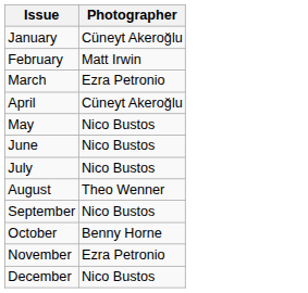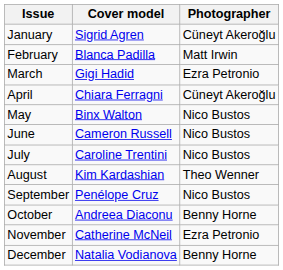+ column: Cover model | Sigrid Agren | Blanca Padilla | Gigi Hadid | Chiara Ferragni | Binx Walton | Cameron Russell | Caroline Trentini | Kim Kardashian | Penélope Cruz | Andreea Diaconu | Catherine McNeil | Natalia Vodianova
December | Photographer: Nico Bustos -> Benny Horne
